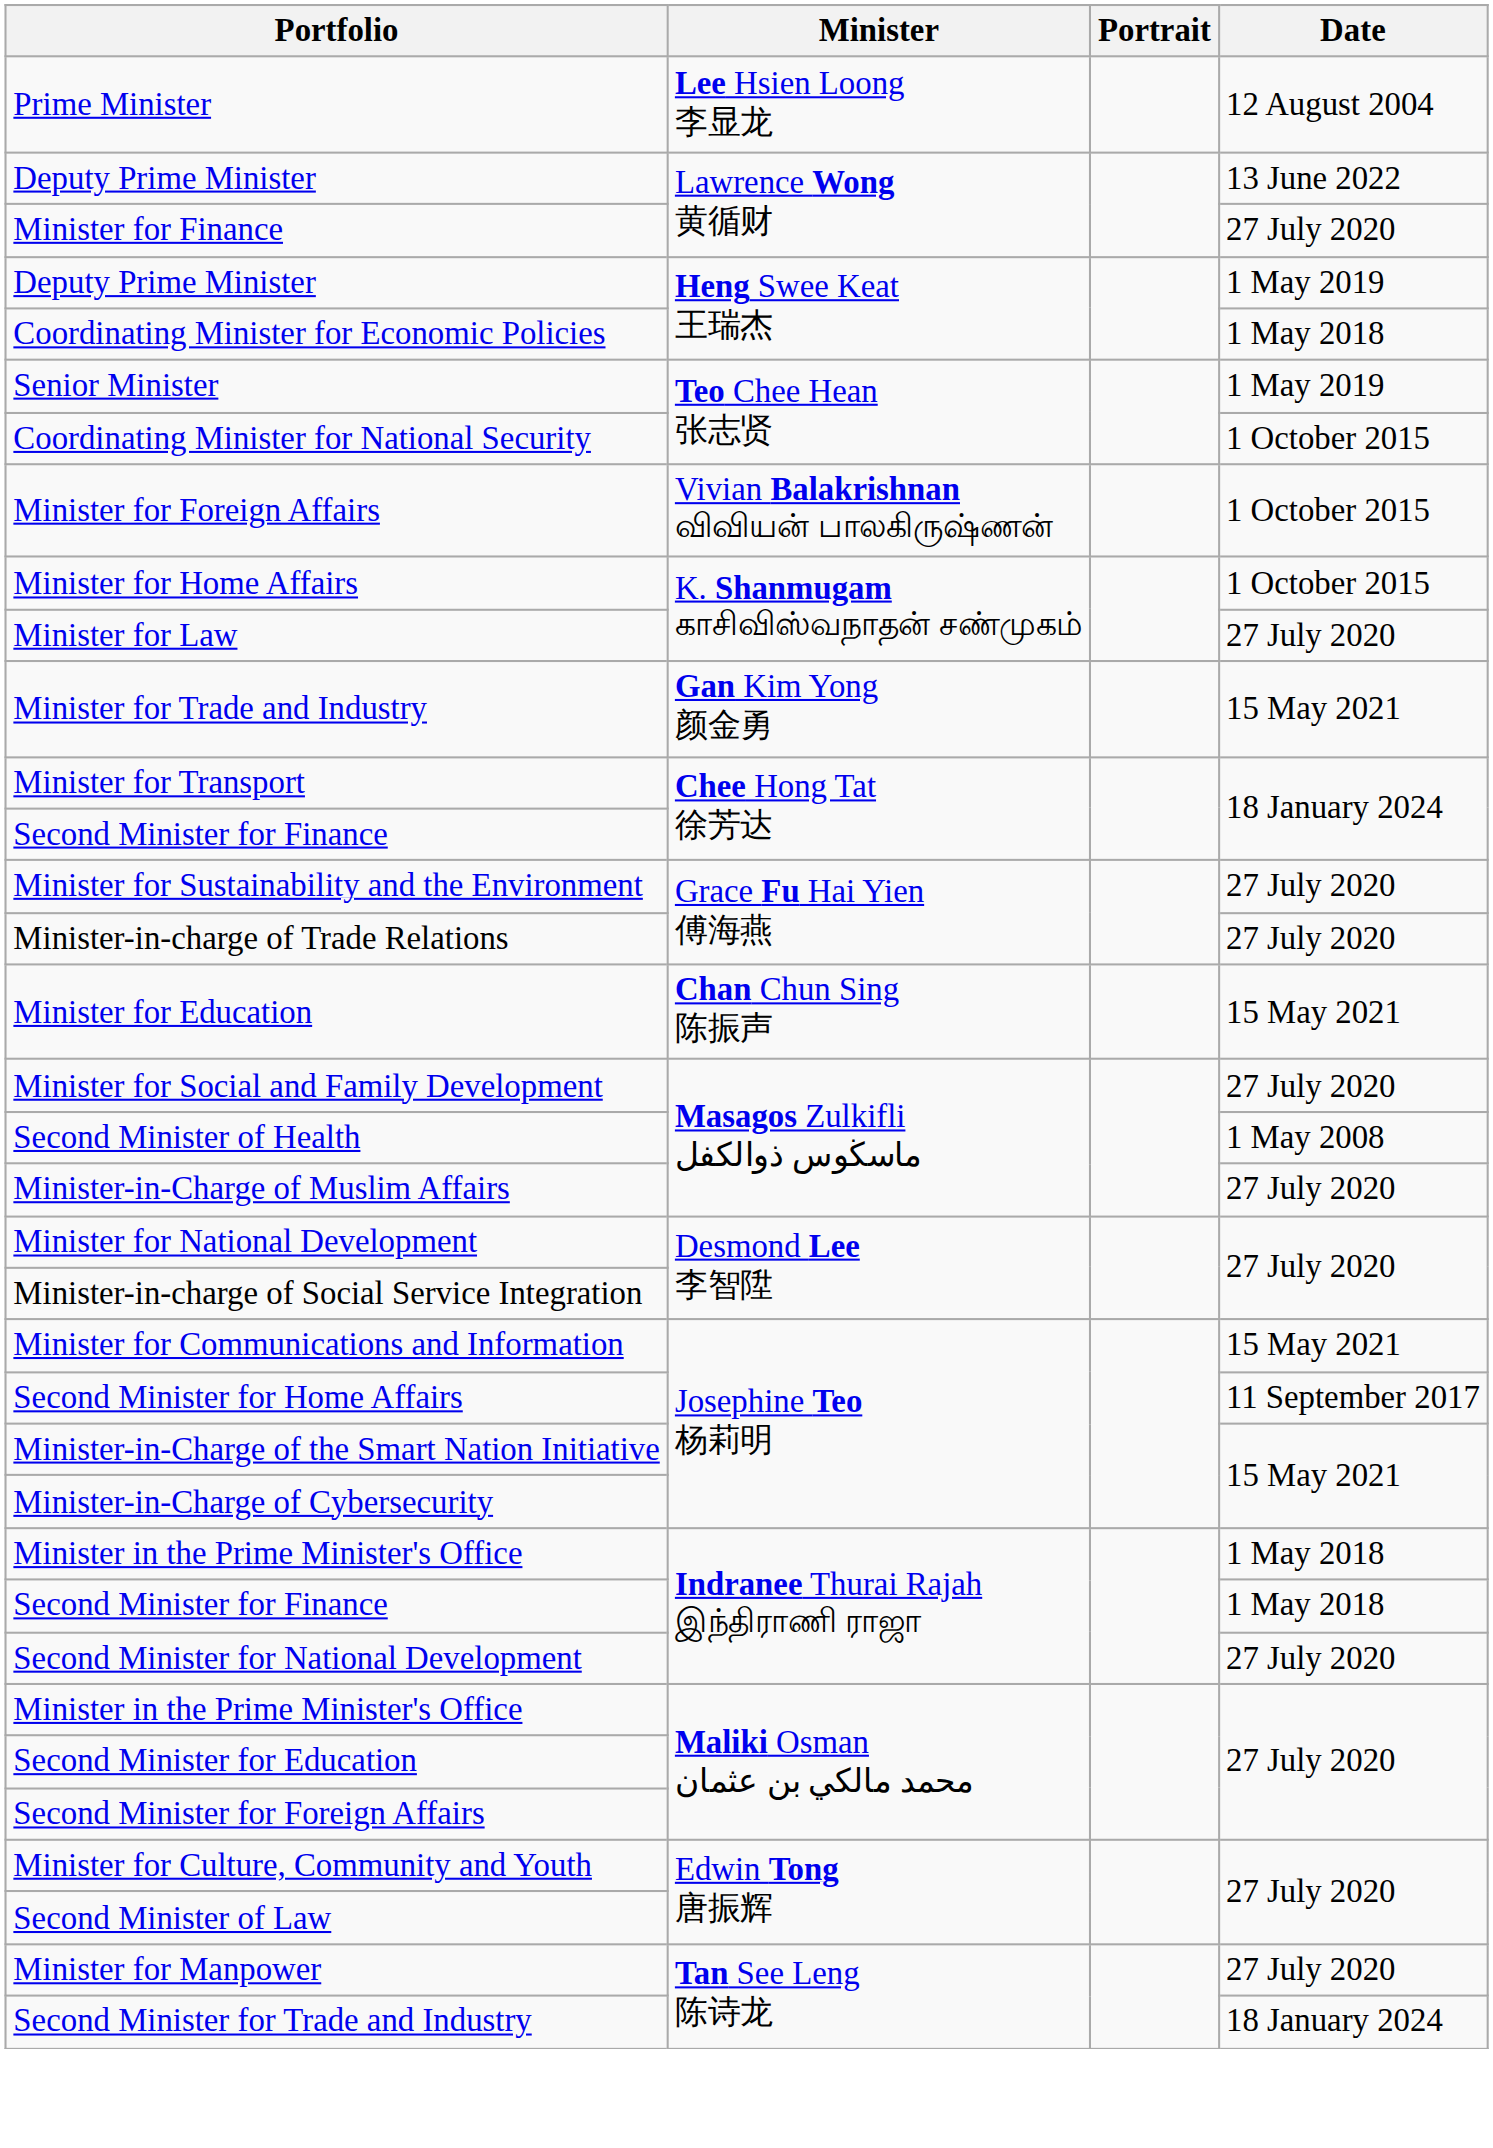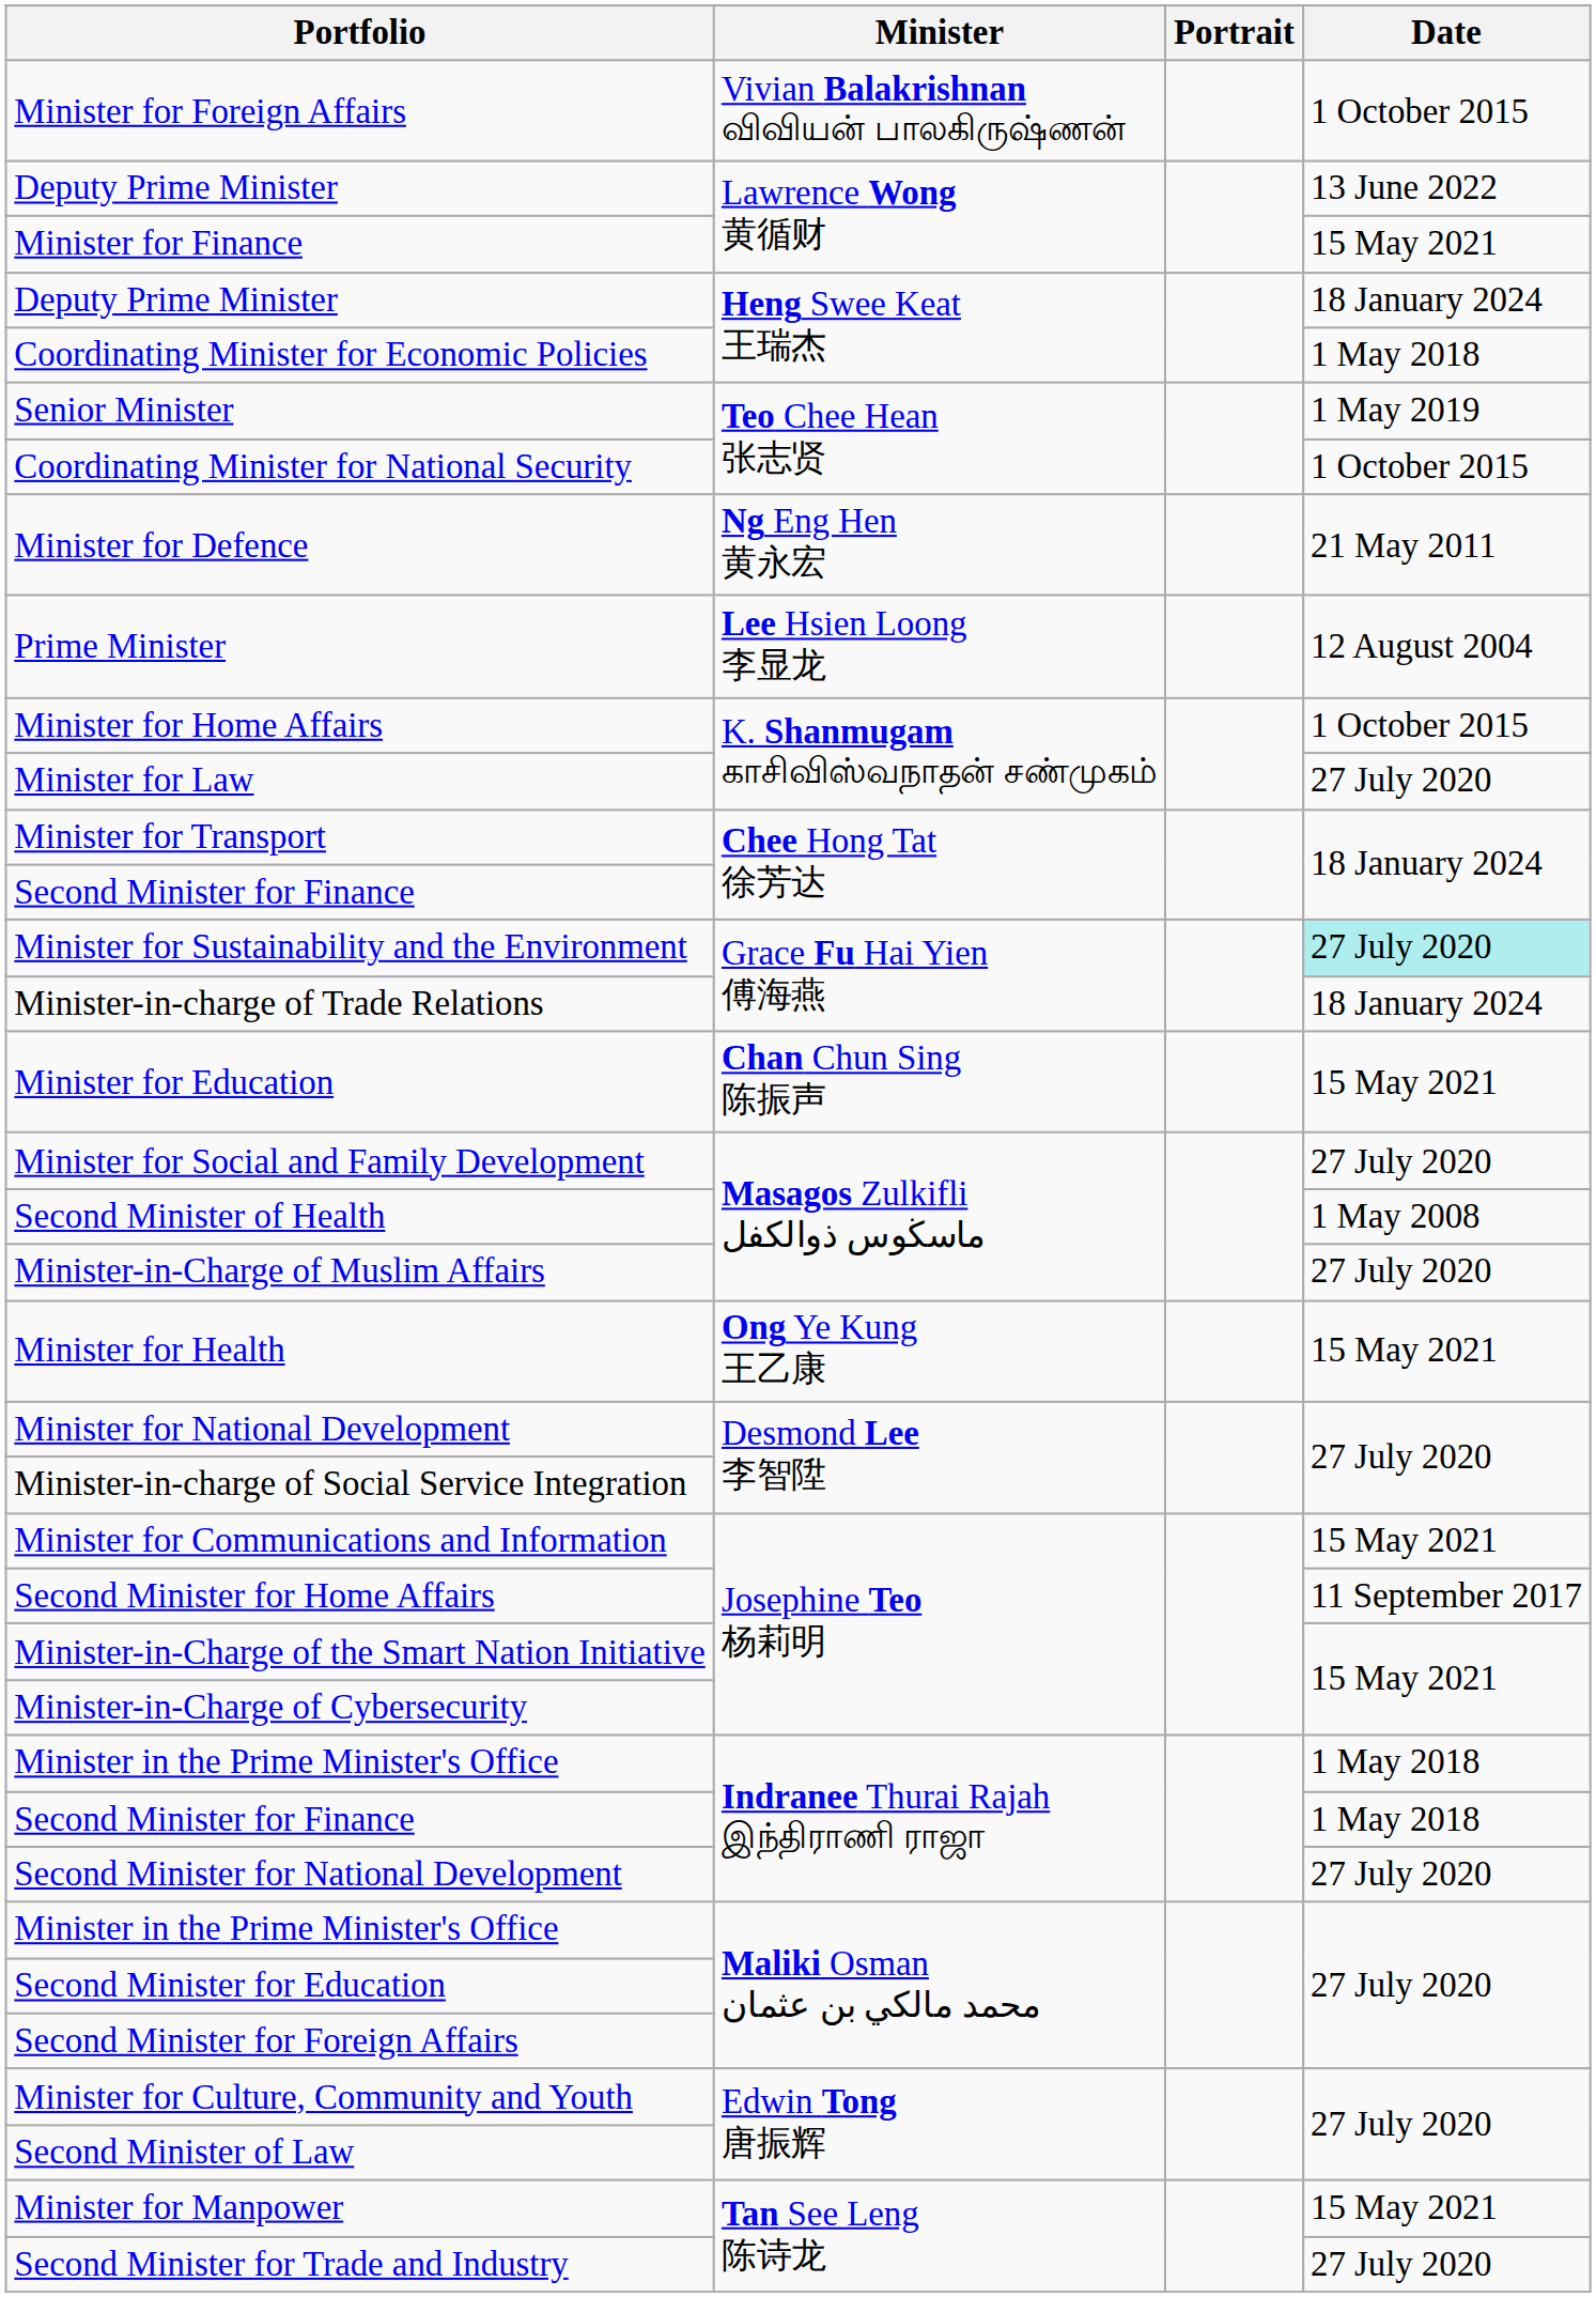rows swapped: Prime Minister <-> Minister for Foreign Affairs
Minister for Finance | Date: 27 July 2020 -> 15 May 2021
Deputy Prime Minister / Heng Swee Keat 王瑞杰 | Date: 1 May 2019 -> 18 January 2024
+ row: Minister for Defence | Ng Eng Hen 黄永宏 | 21 May 2011
- row: Minister for Trade and Industry | Gan Kim Yong 颜金勇 | 15 May 2021
Minister for Sustainability and the Environment | Date: no background -> paleturquoise background
Minister-in-charge of Trade Relations | Date: 27 July 2020 -> 18 January 2024
+ row: Minister for Health | Ong Ye Kung 王乙康 | 15 May 2021
Minister for Manpower | Date: 27 July 2020 -> 15 May 2021
Second Minister for Trade and Industry | Date: 18 January 2024 -> 27 July 2020
